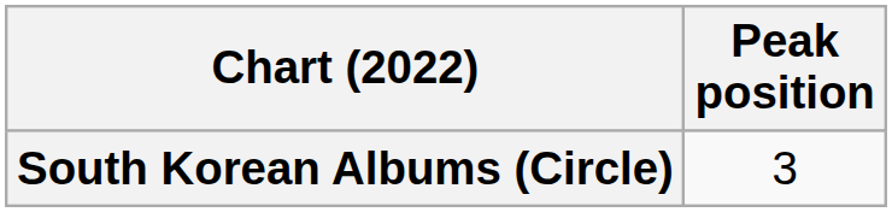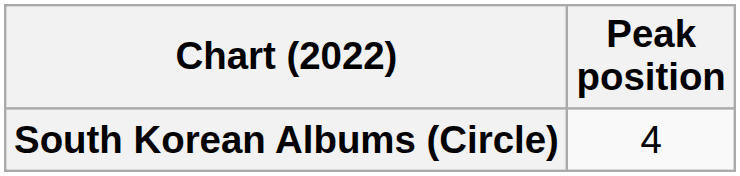South Korean Albums (Circle) | Peak position: 3 -> 4
